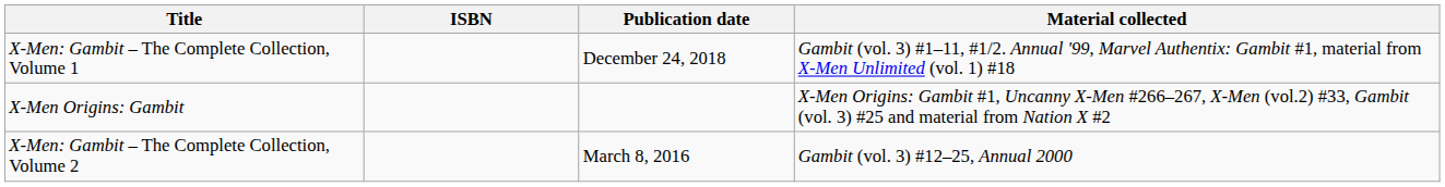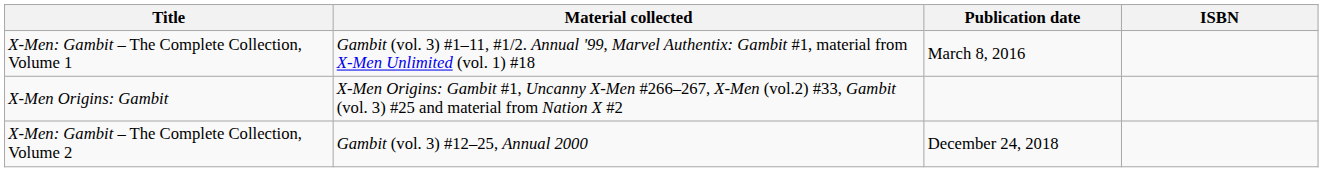columns swapped: Material collected <-> ISBN
X-Men: Gambit – The Complete Collection, Volume 1 | Publication date: December 24, 2018 -> March 8, 2016
X-Men: Gambit – The Complete Collection, Volume 2 | Publication date: March 8, 2016 -> December 24, 2018
